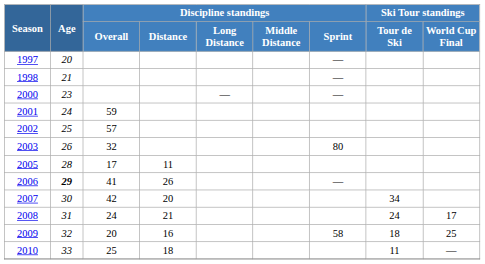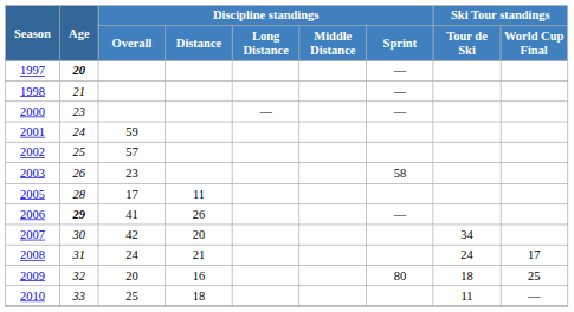1997 | Age: normal -> bold
2003 | Discipline standings / Overall: 32 -> 23
2003 | Discipline standings / Sprint: 80 -> 58
2009 | Discipline standings / Sprint: 58 -> 80
